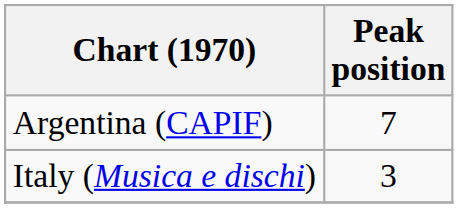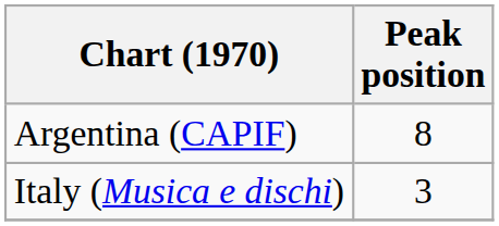Argentina (CAPIF) | Peak position: 7 -> 8
